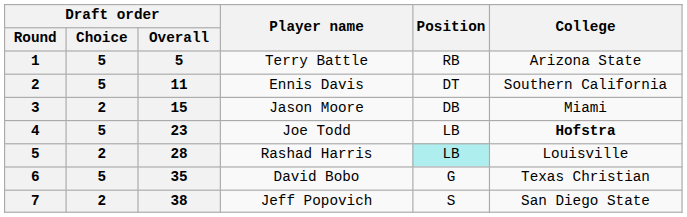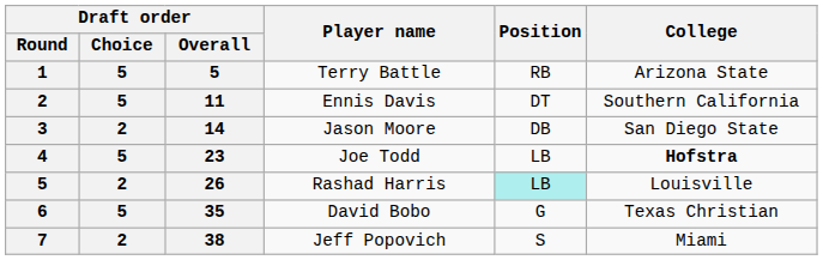Jason Moore | Draft order / Overall: 15 -> 14
Jason Moore | College: Miami -> San Diego State
Rashad Harris | Draft order / Overall: 28 -> 26
Jeff Popovich | College: San Diego State -> Miami
